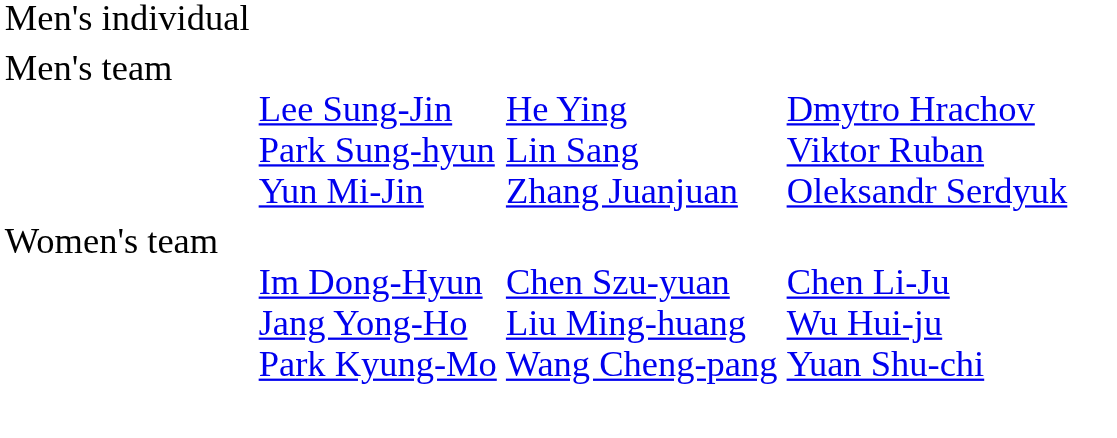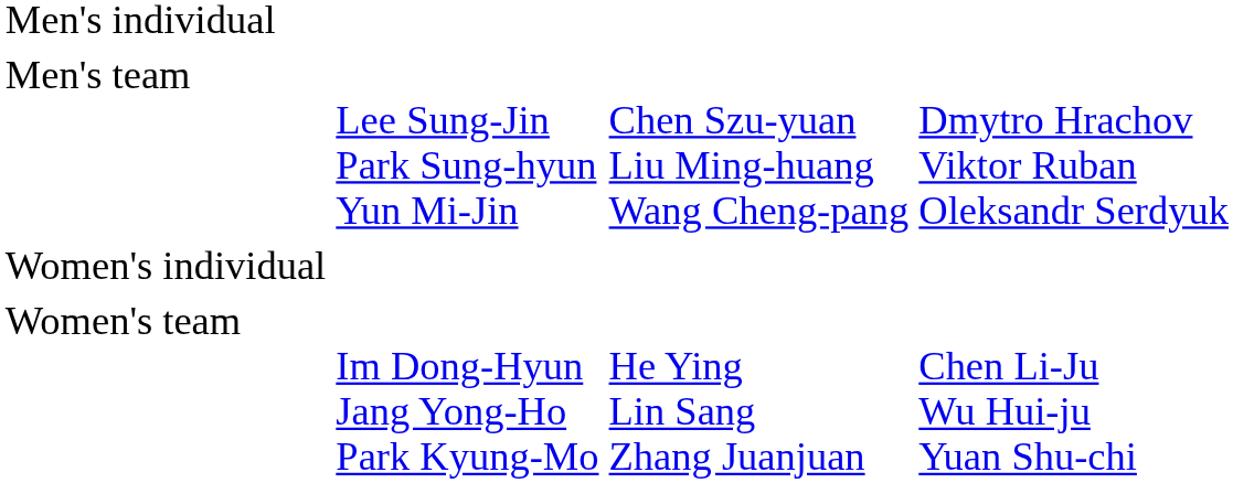Men's team | column 3: He Ying Lin Sang Zhang Juanjuan -> Chen Szu-yuan Liu Ming-huang Wang Cheng-pang
+ row: Women's individual
Women's team | column 3: Chen Szu-yuan Liu Ming-huang Wang Cheng-pang -> He Ying Lin Sang Zhang Juanjuan
